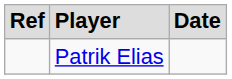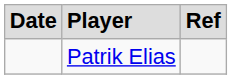columns swapped: Date <-> Ref
